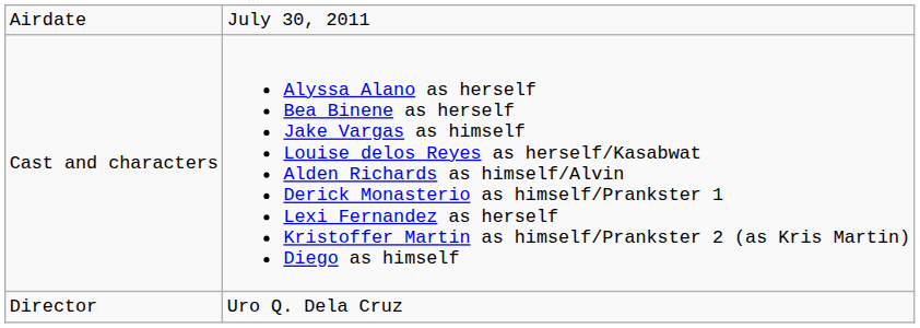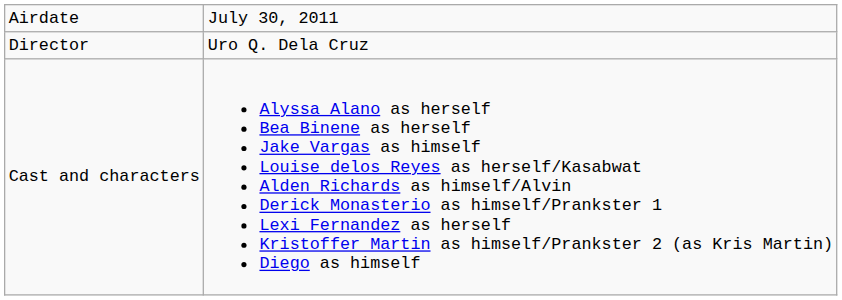rows swapped: Director <-> Cast and characters
